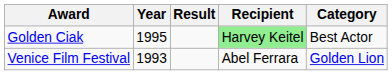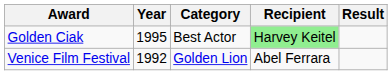columns swapped: Category <-> Result
Venice Film Festival | Year: 1993 -> 1992
